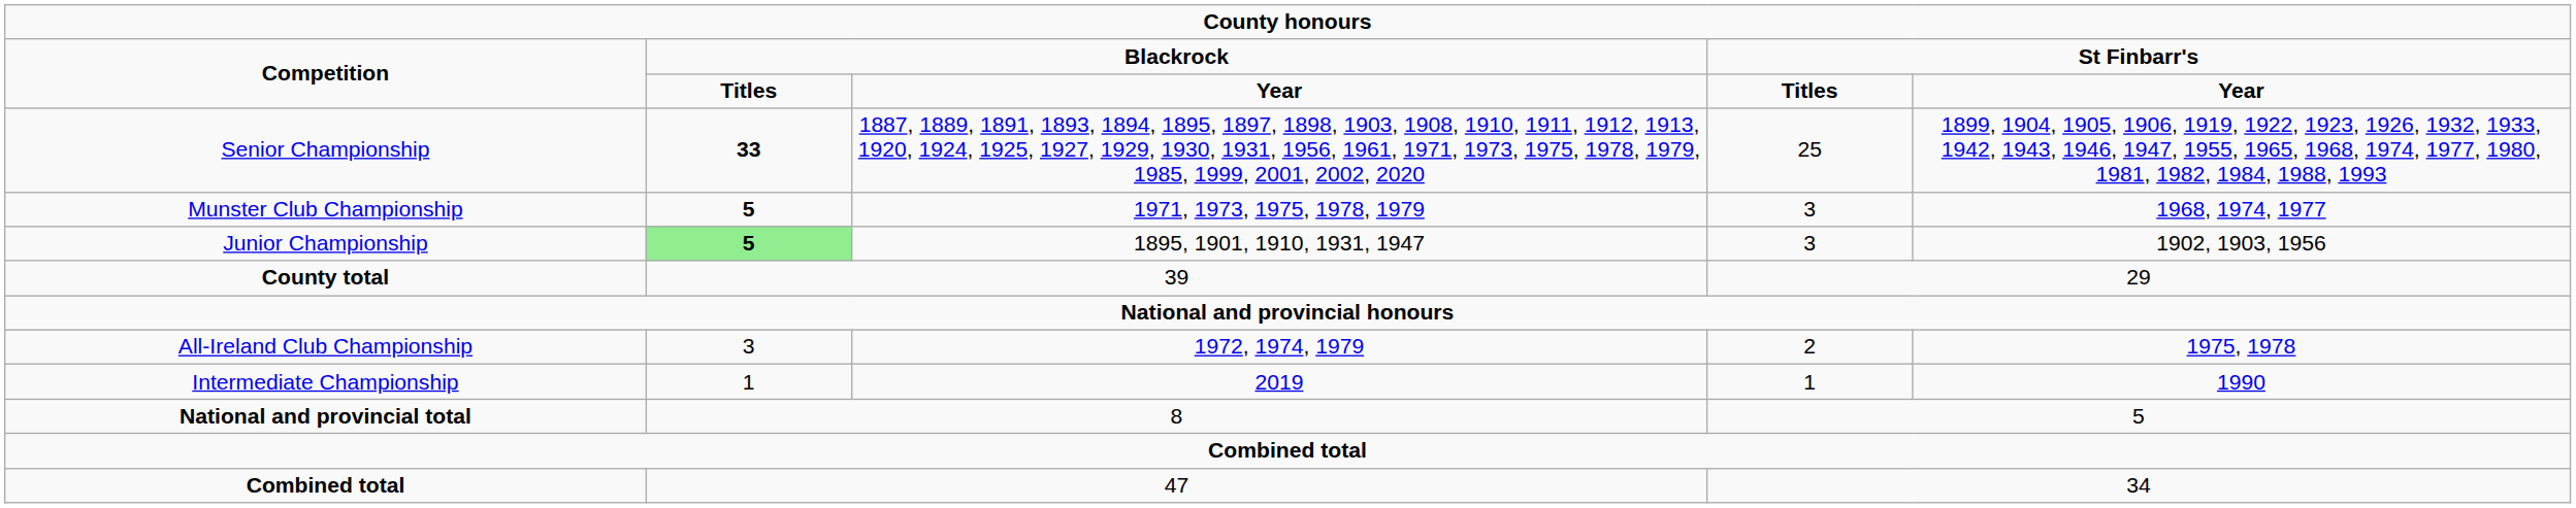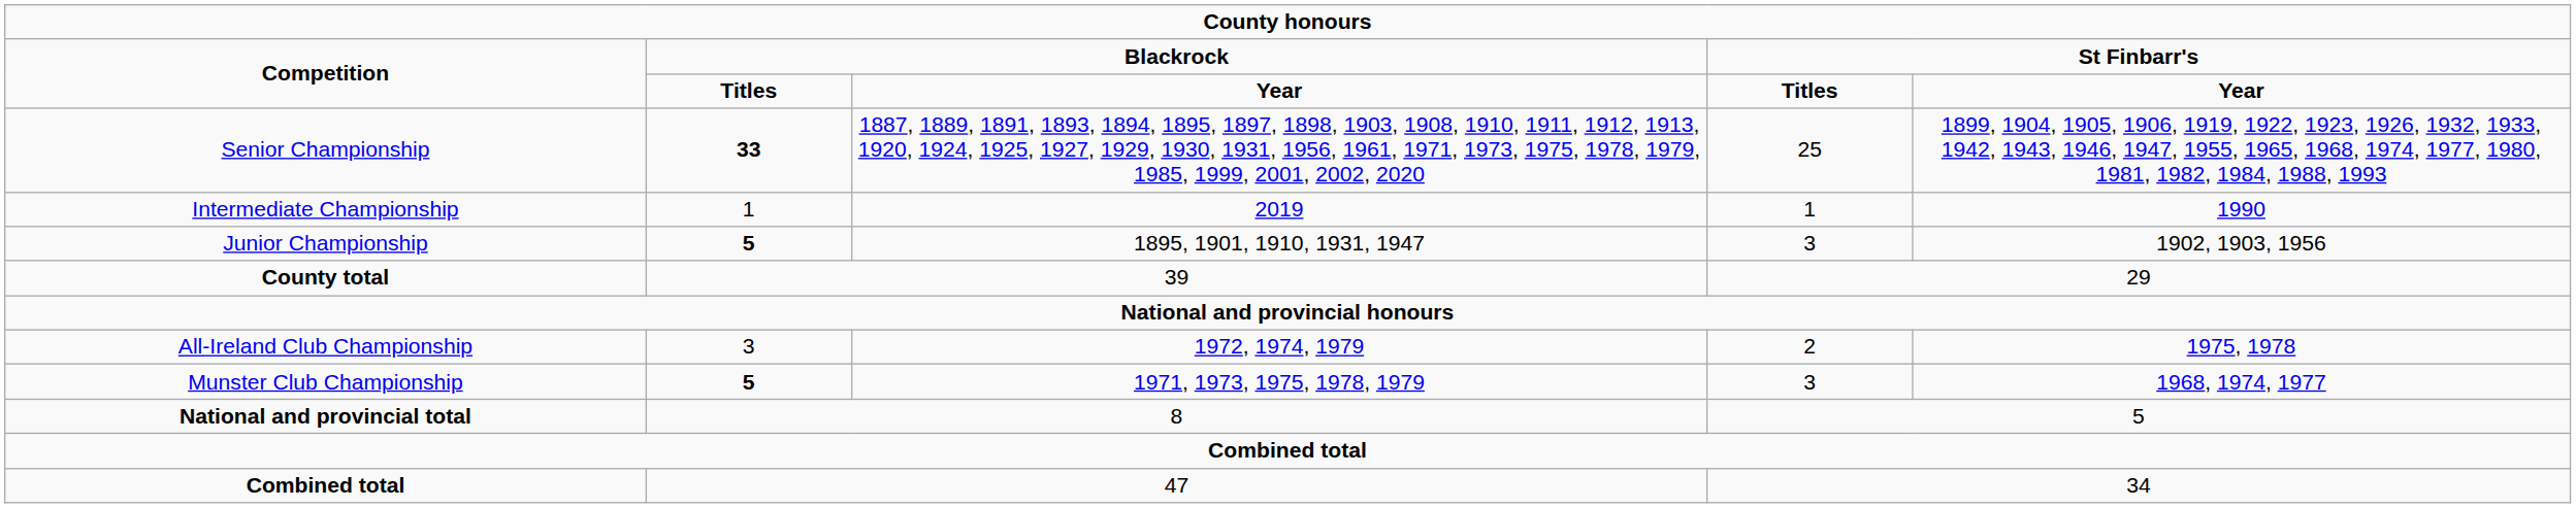rows swapped: 2019 <-> 1971, 1973, 1975, 1978, 1979
1895, 1901, 1910, 1931, 1947 | column 2: lightgreen background -> no background
